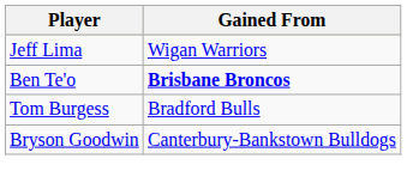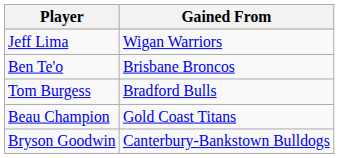Ben Te'o | Gained From: bold -> normal
+ row: Beau Champion | Gold Coast Titans
